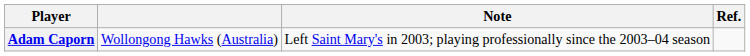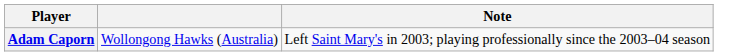- column: Ref.
